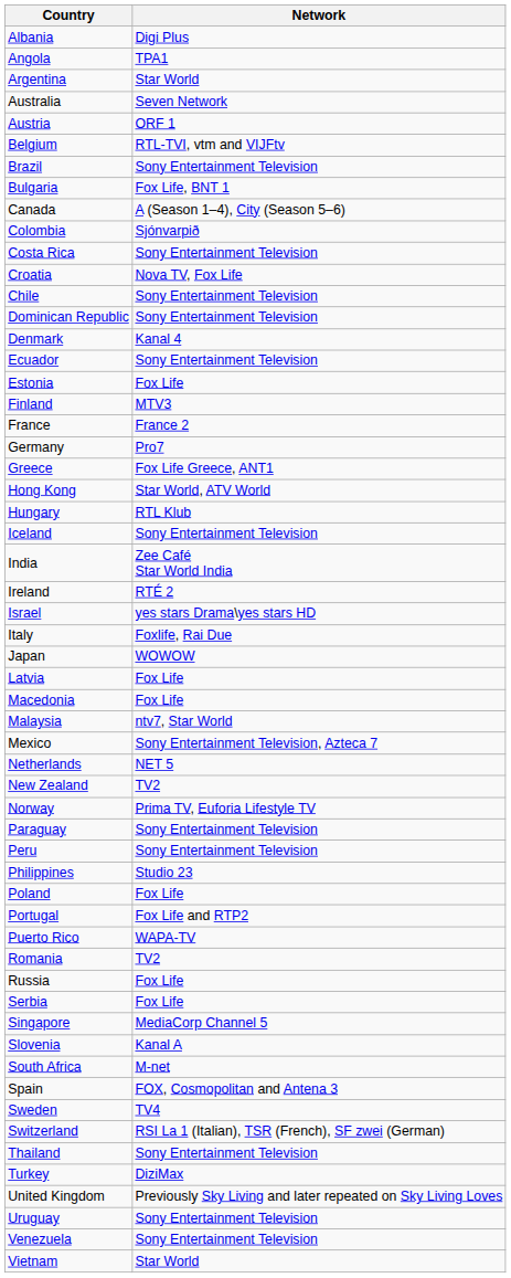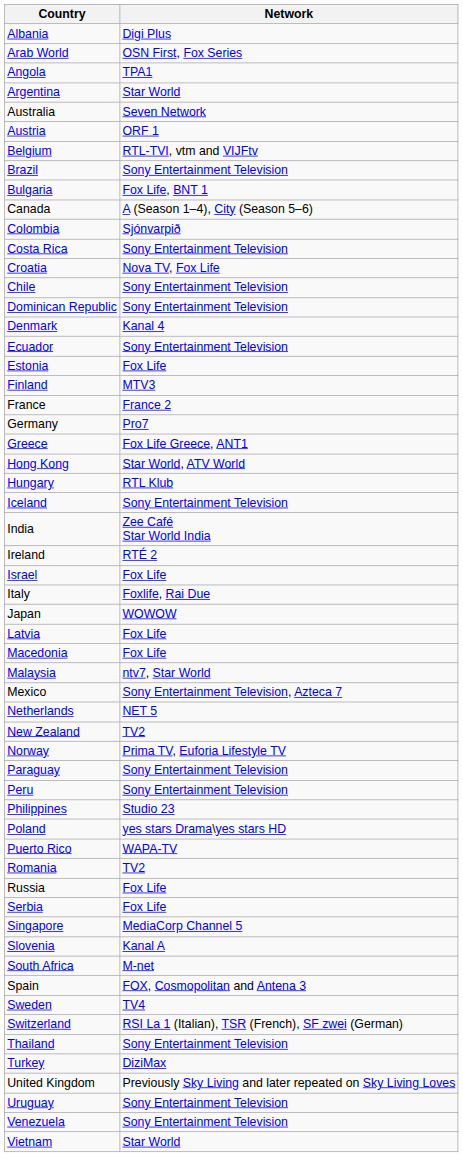+ row: Arab World | OSN First, Fox Series
Israel | Network: yes stars Drama\yes stars HD -> Fox Life
Poland | Network: Fox Life -> yes stars Drama\yes stars HD
- row: Portugal | Fox Life and RTP2
